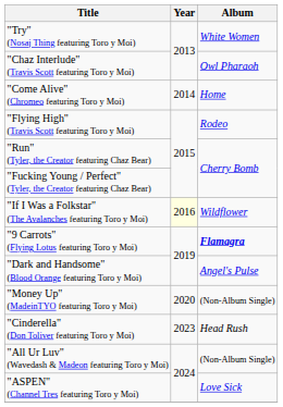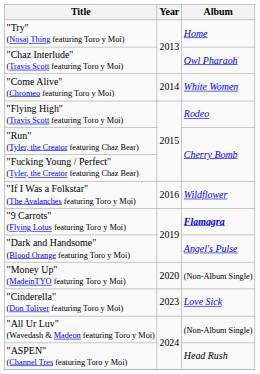"Try" (Nosaj Thing featuring Toro y Moi) | Album: White Women -> Home
"Come Alive" (Chromeo featuring Toro y Moi) | Album: Home -> White Women
"If I Was a Folkstar" (The Avalanches featuring Toro y Moi) | Year: lightyellow background -> no background
"Cinderella" (Don Toliver featuring Toro y Moi) | Album: Head Rush -> Love Sick
"ASPEN" (Channel Tres featuring Toro y Moi) | Album: Love Sick -> Head Rush
